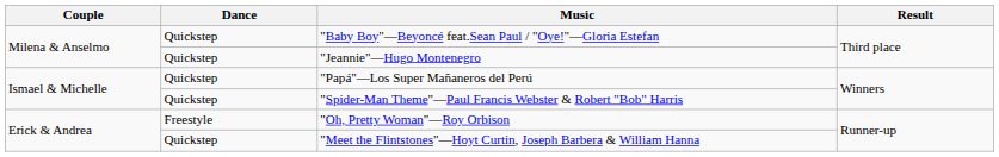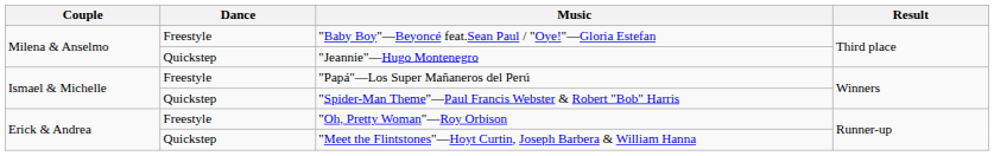"Baby Boy"—Beyoncé feat.Sean Paul / "Oye!"—Gloria Estefan | Dance: Quickstep -> Freestyle
"Papá"—Los Super Mañaneros del Perú | Dance: Quickstep -> Freestyle
